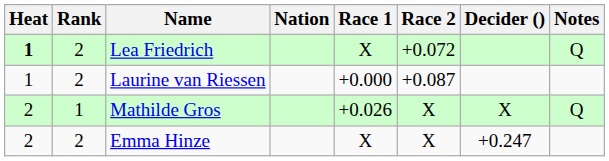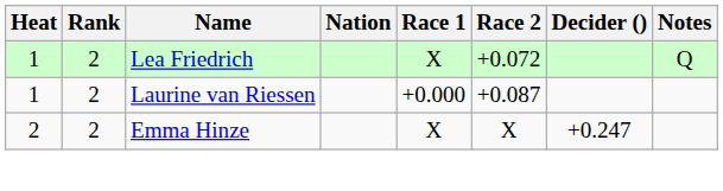Lea Friedrich | Heat: bold -> normal
- row: 2 | 1 | Mathilde Gros | +0.026 | X | X | Q
